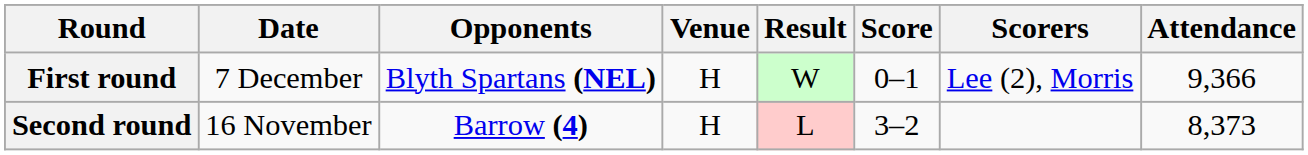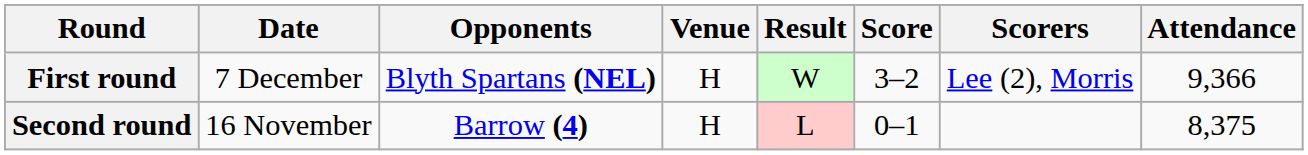First round | Score: 0–1 -> 3–2
Second round | Score: 3–2 -> 0–1
Second round | Attendance: 8,373 -> 8,375
